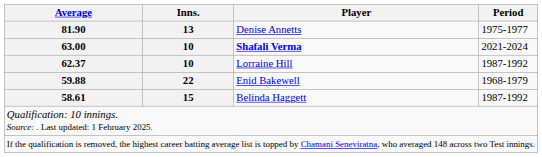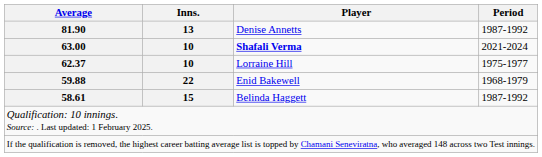Denise Annetts | Period: 1975-1977 -> 1987-1992
Lorraine Hill | Period: 1987-1992 -> 1975-1977
